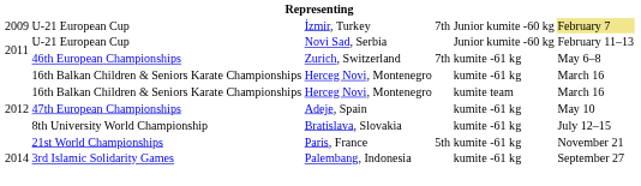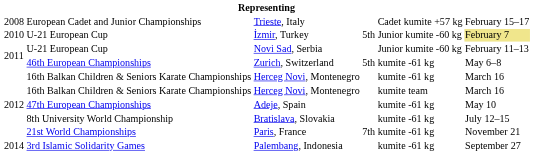+ row: 2008 | European Cadet and Junior Championships | Trieste, Italy | Cadet kumite +57 kg | February 15–17
İzmir, Turkey | column 1: 2009 -> 2010
İzmir, Turkey | column 4: 7th -> 5th
Zurich, Switzerland | column 4: 7th -> 5th
Paris, France | column 4: 5th -> 7th
